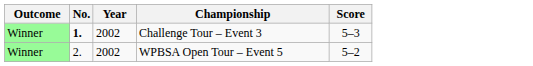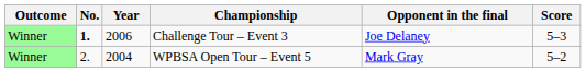+ column: Opponent in the final | Joe Delaney | Mark Gray
Challenge Tour – Event 3 | Year: 2002 -> 2006
WPBSA Open Tour – Event 5 | Year: 2002 -> 2004
